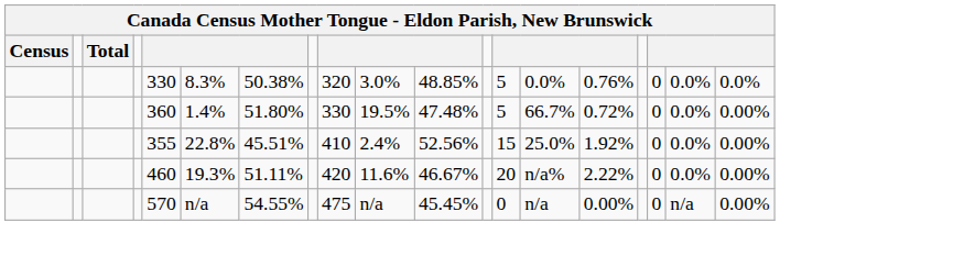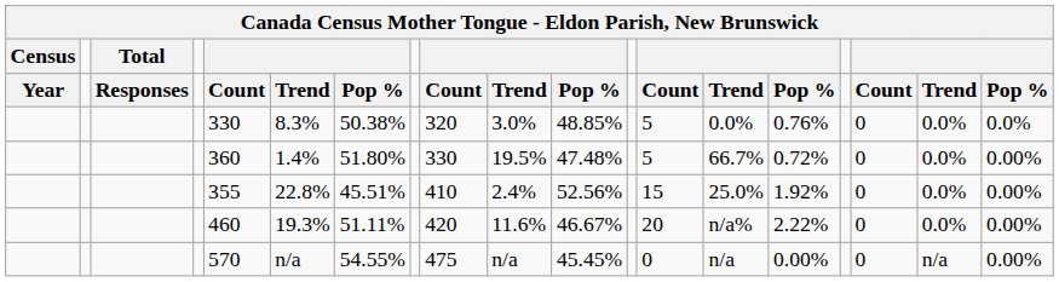+ row: Year | Responses | Count | Trend | Pop % | Count | Trend | Pop % | Count | Trend | Pop % | Count | Trend | Pop %
